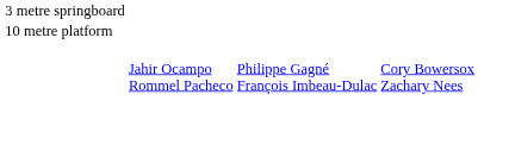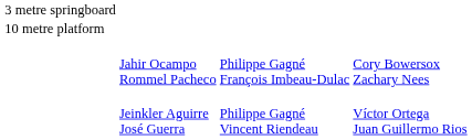+ row: Jeinkler Aguirre José Guerra | Philippe Gagné Vincent Riendeau | Víctor Ortega Juan Guillermo Rios
